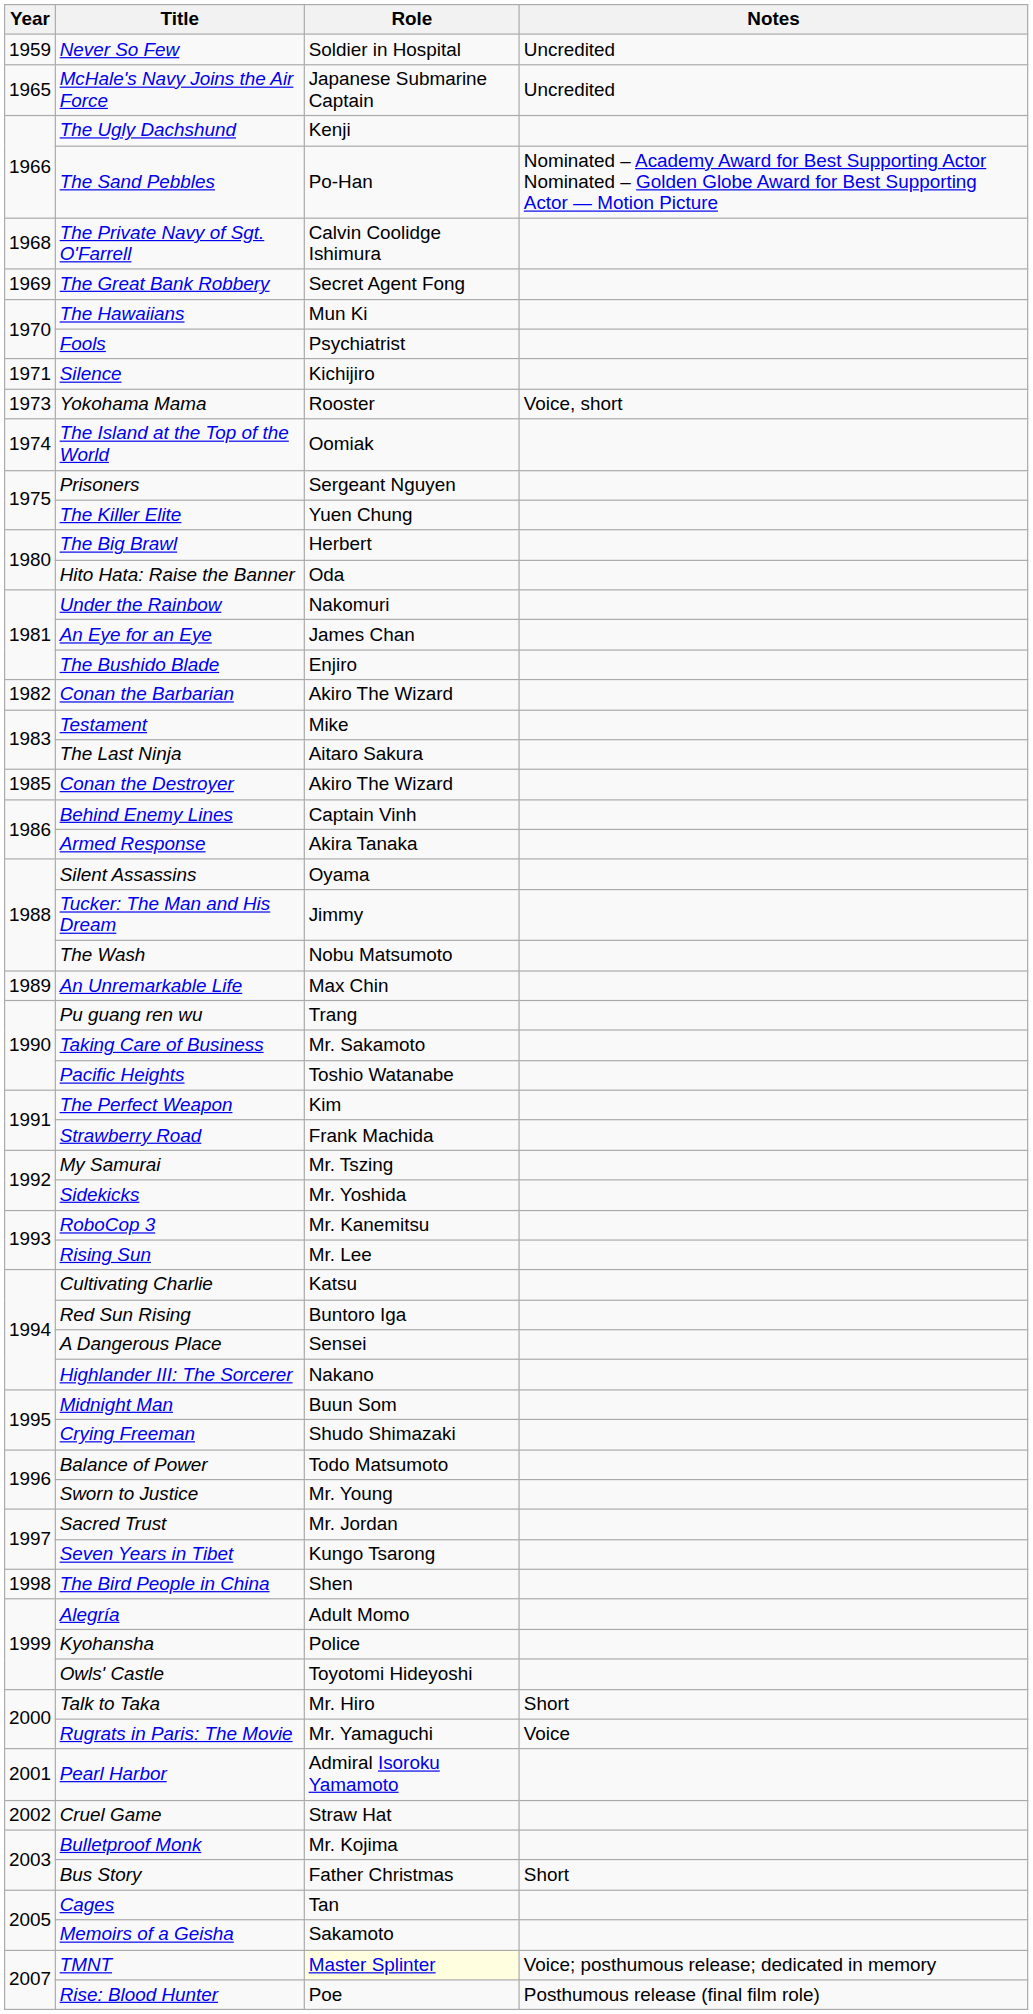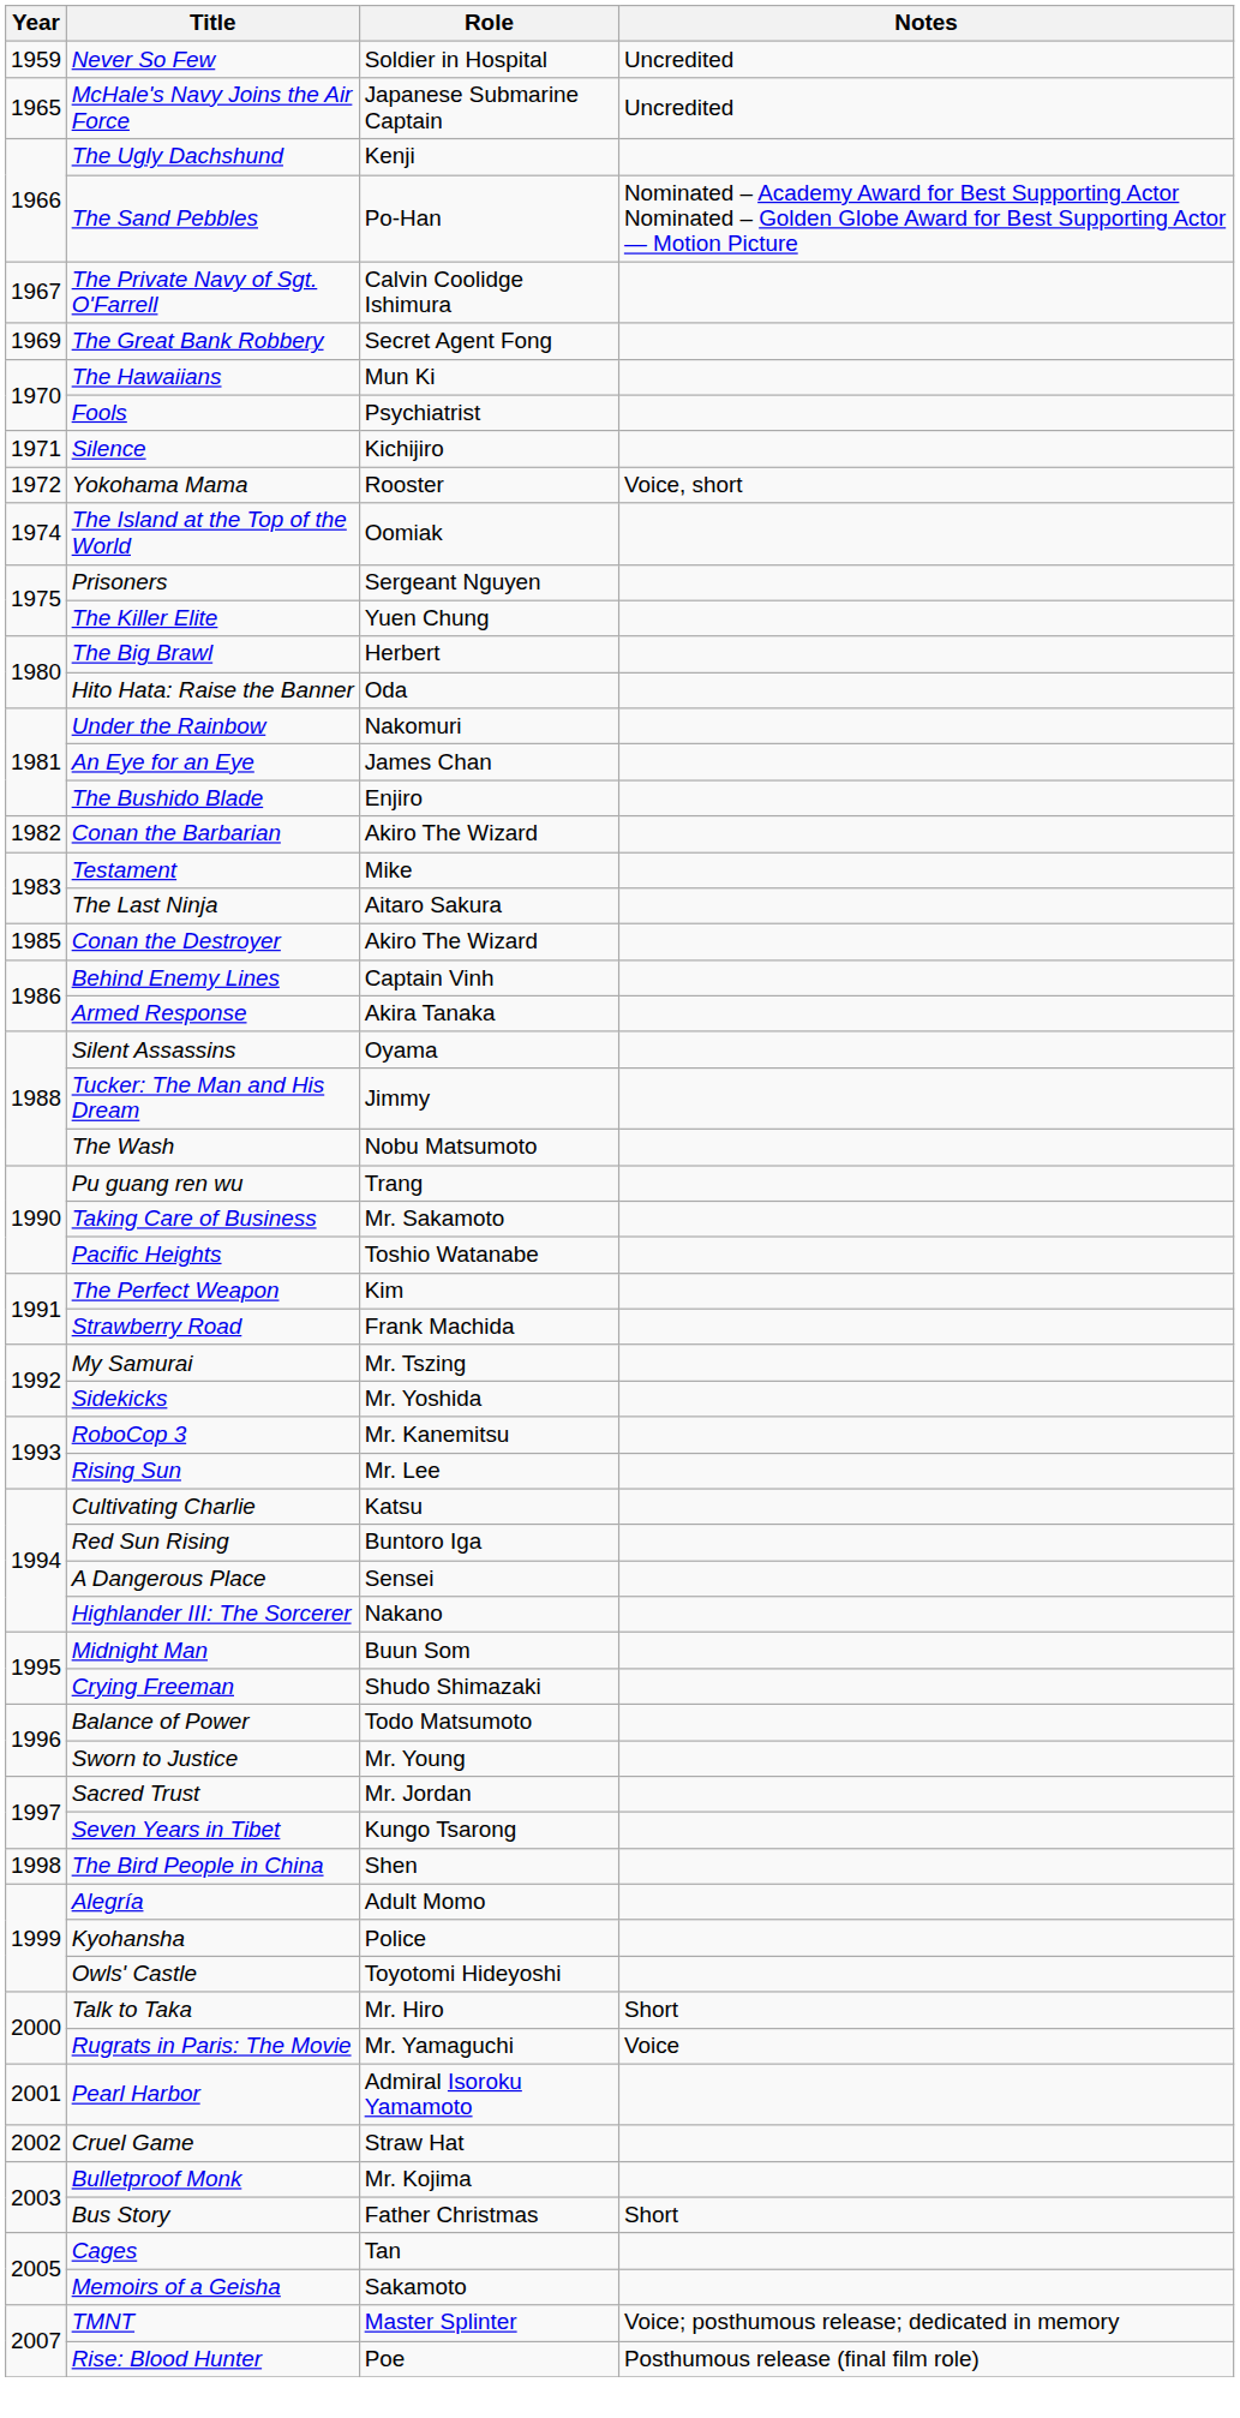The Private Navy of Sgt. O'Farrell | Year: 1968 -> 1967
Yokohama Mama | Year: 1973 -> 1972
- row: 1989 | An Unremarkable Life | Max Chin
TMNT | Role: lightyellow background -> no background
